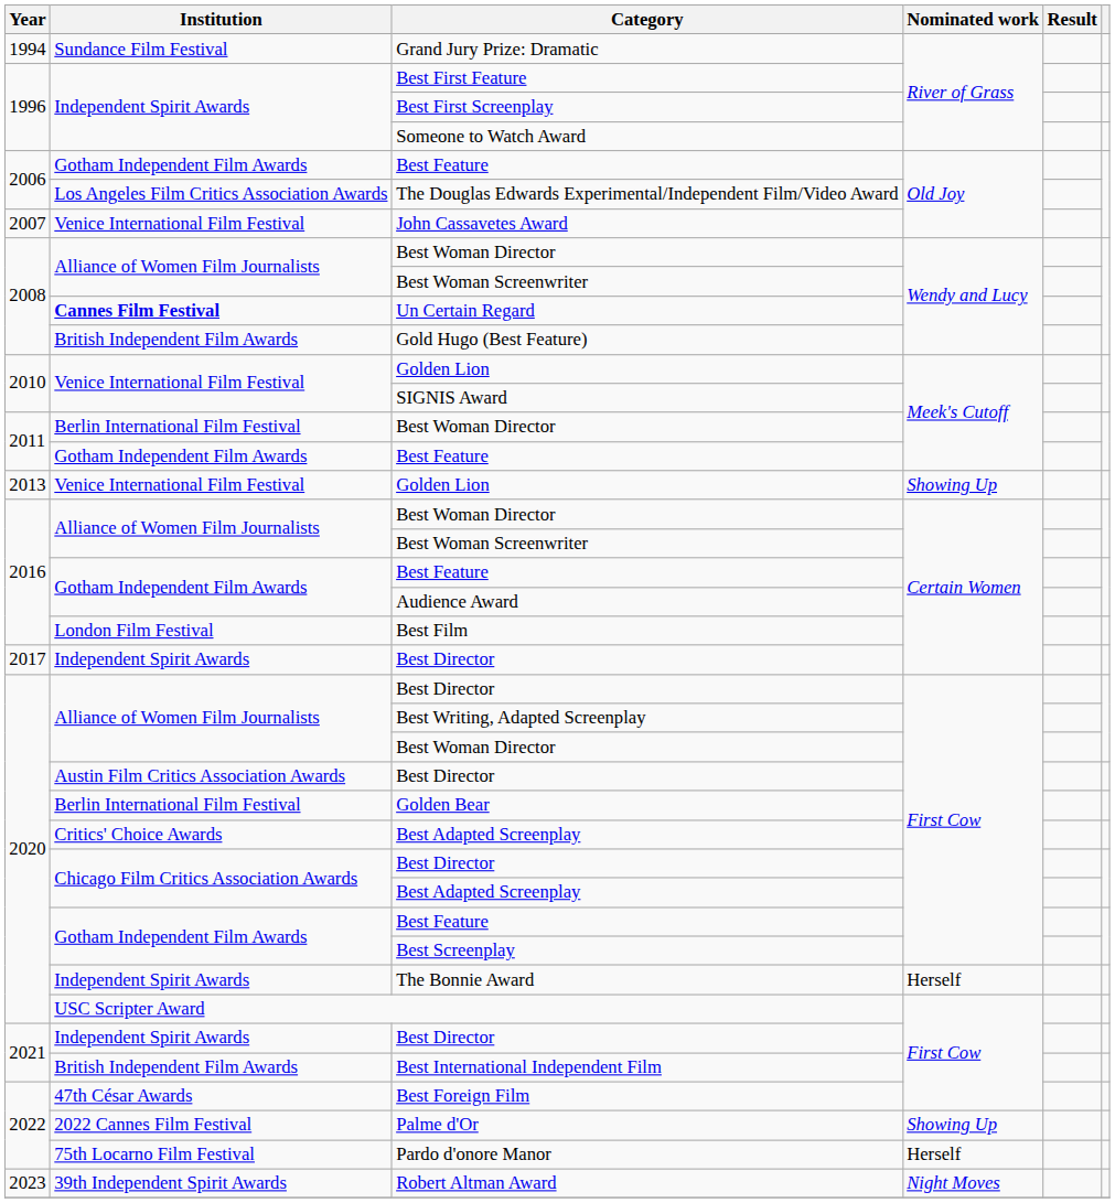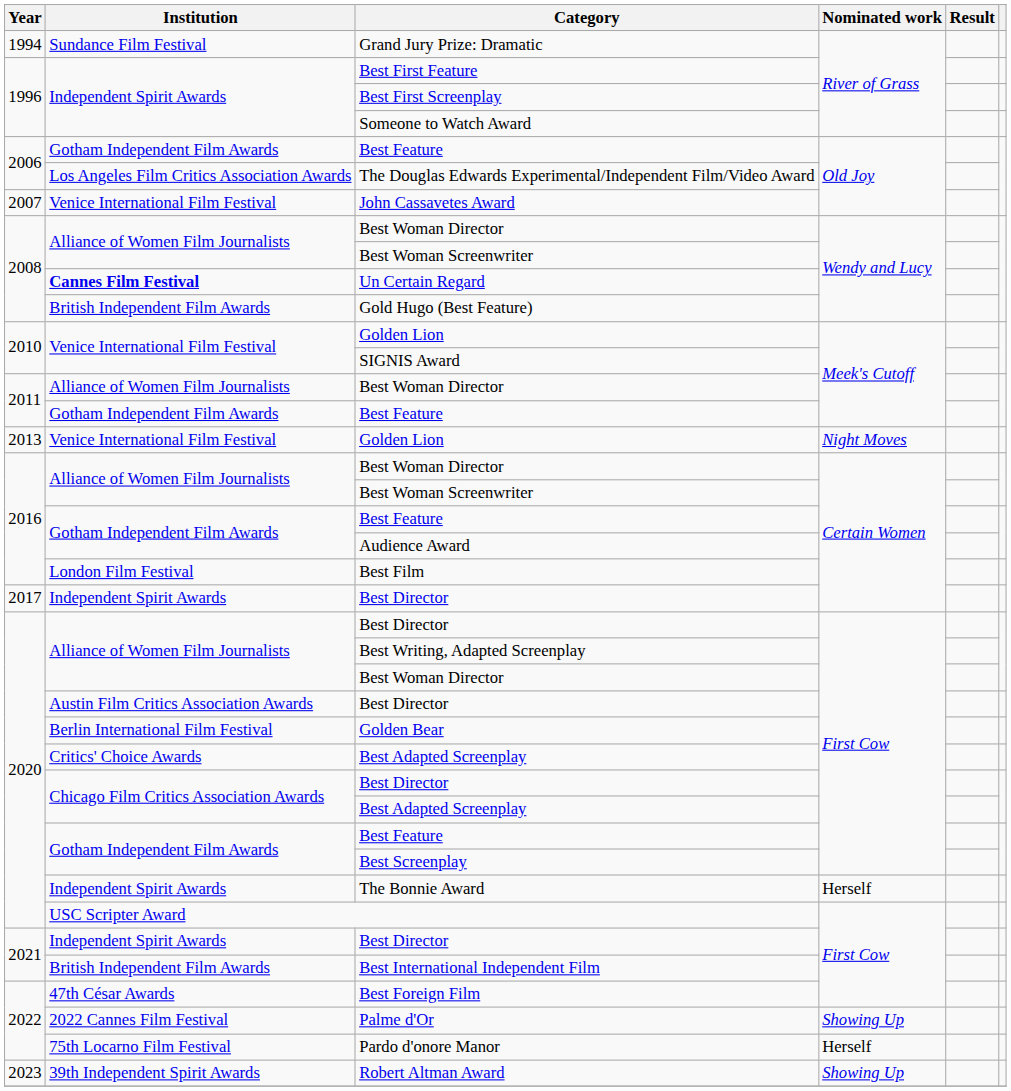2011 / Best Woman Director | Institution: Berlin International Film Festival -> Alliance of Women Film Journalists
2013 / Golden Lion | Nominated work: Showing Up -> Night Moves
Robert Altman Award | Nominated work: Night Moves -> Showing Up
